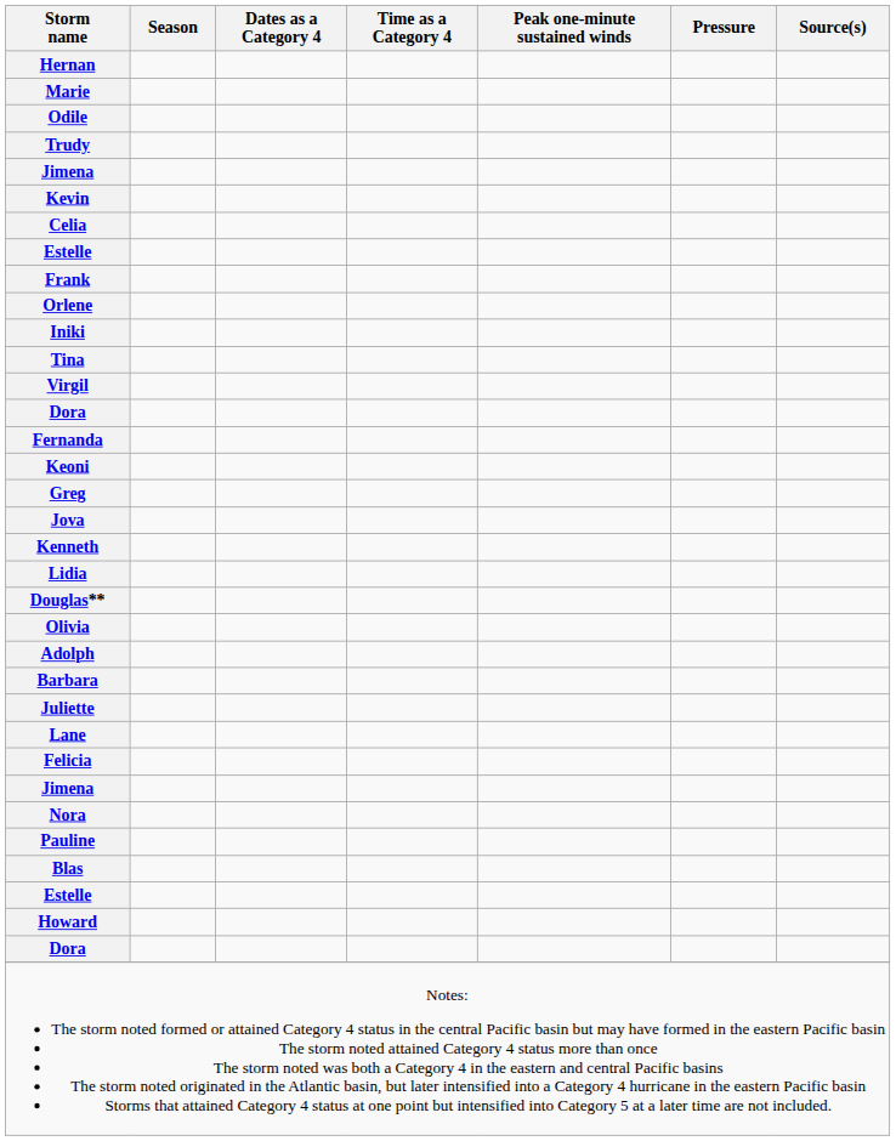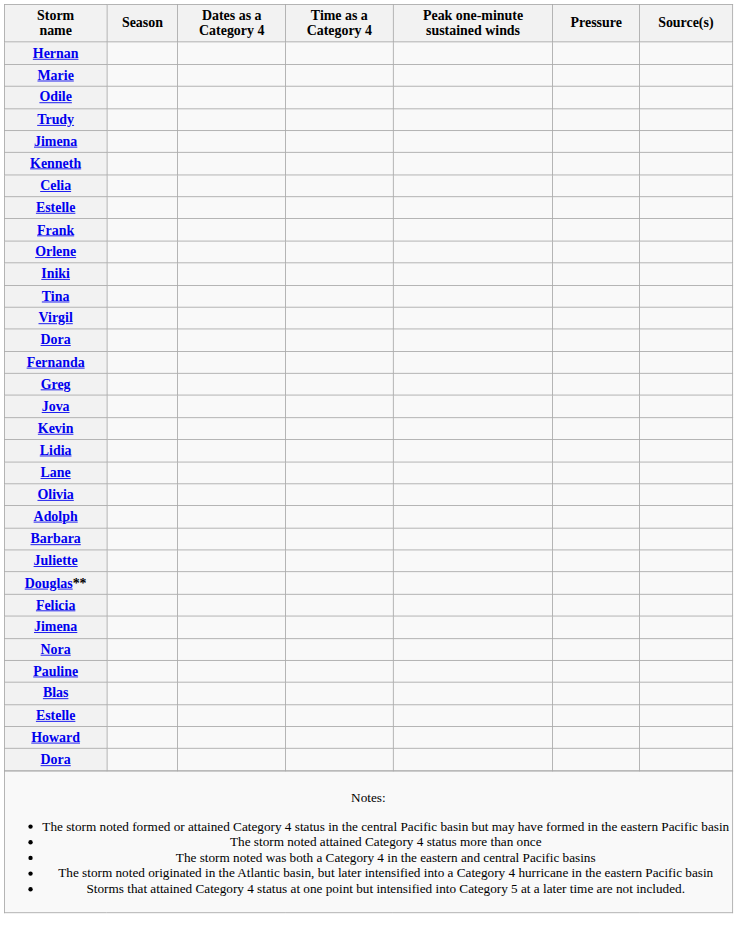rows swapped: Kevin <-> Kenneth
- row: Keoni
rows swapped: Lane <-> Douglas**
